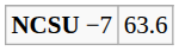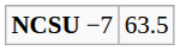NCSU −7 | column 2: 63.6 -> 63.5
